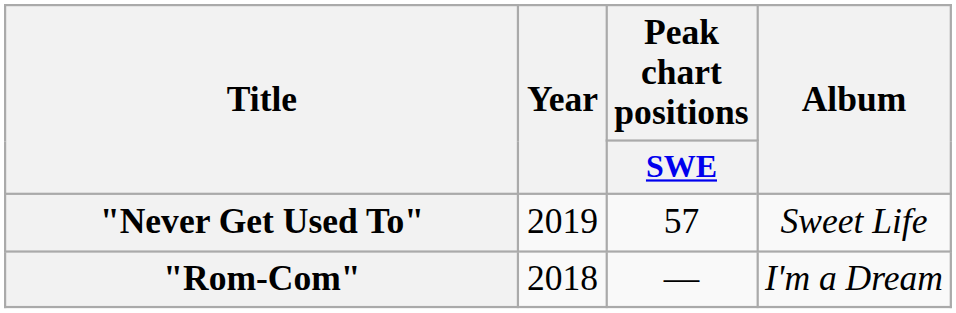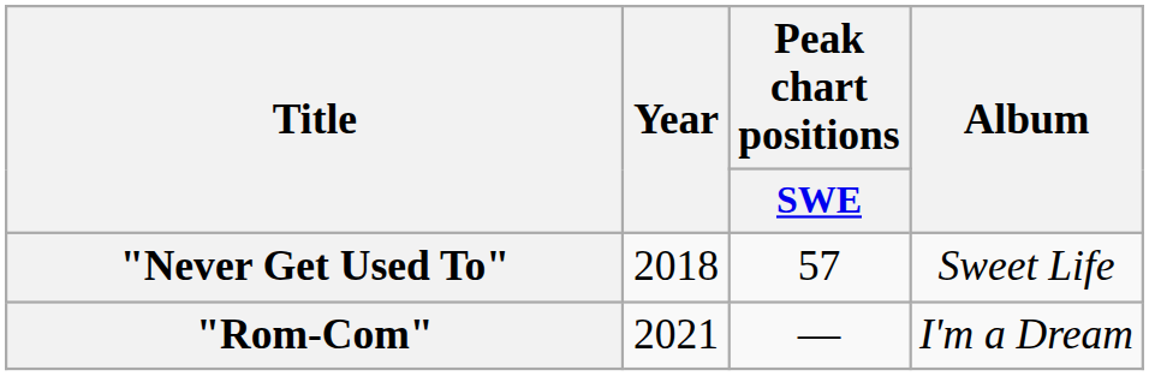"Never Get Used To" | Year: 2019 -> 2018
"Rom-Com" | Year: 2018 -> 2021
